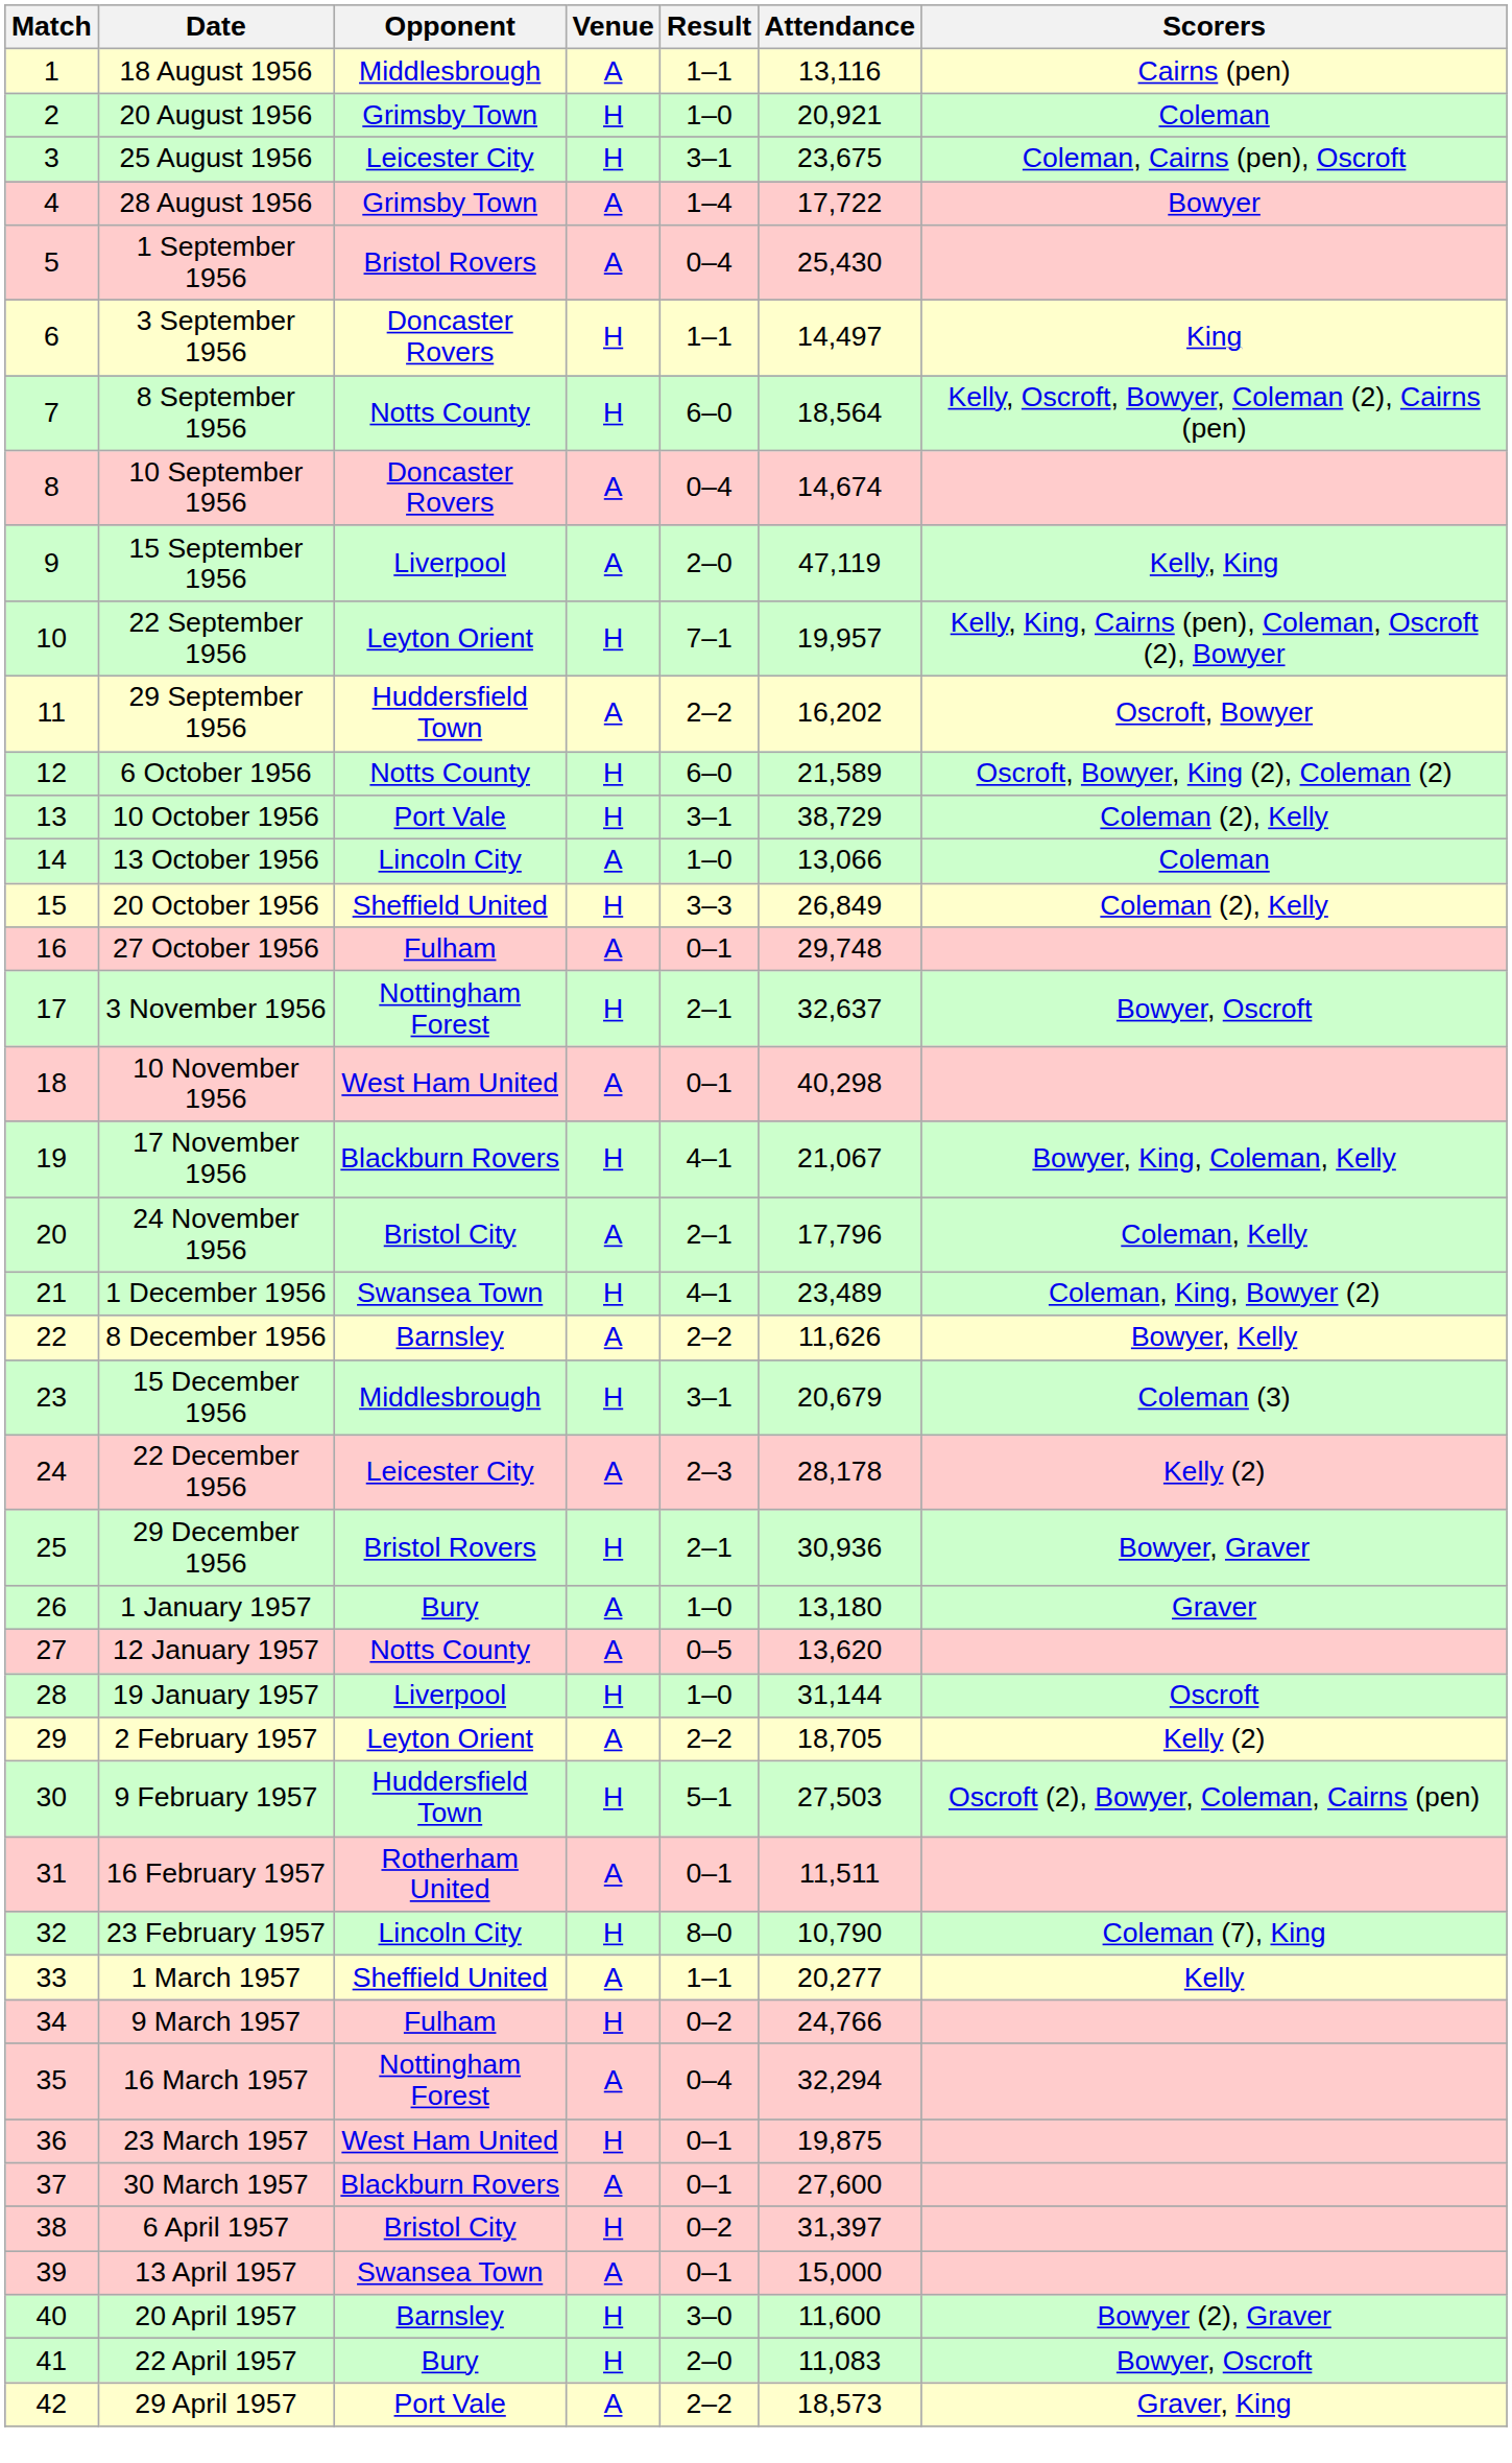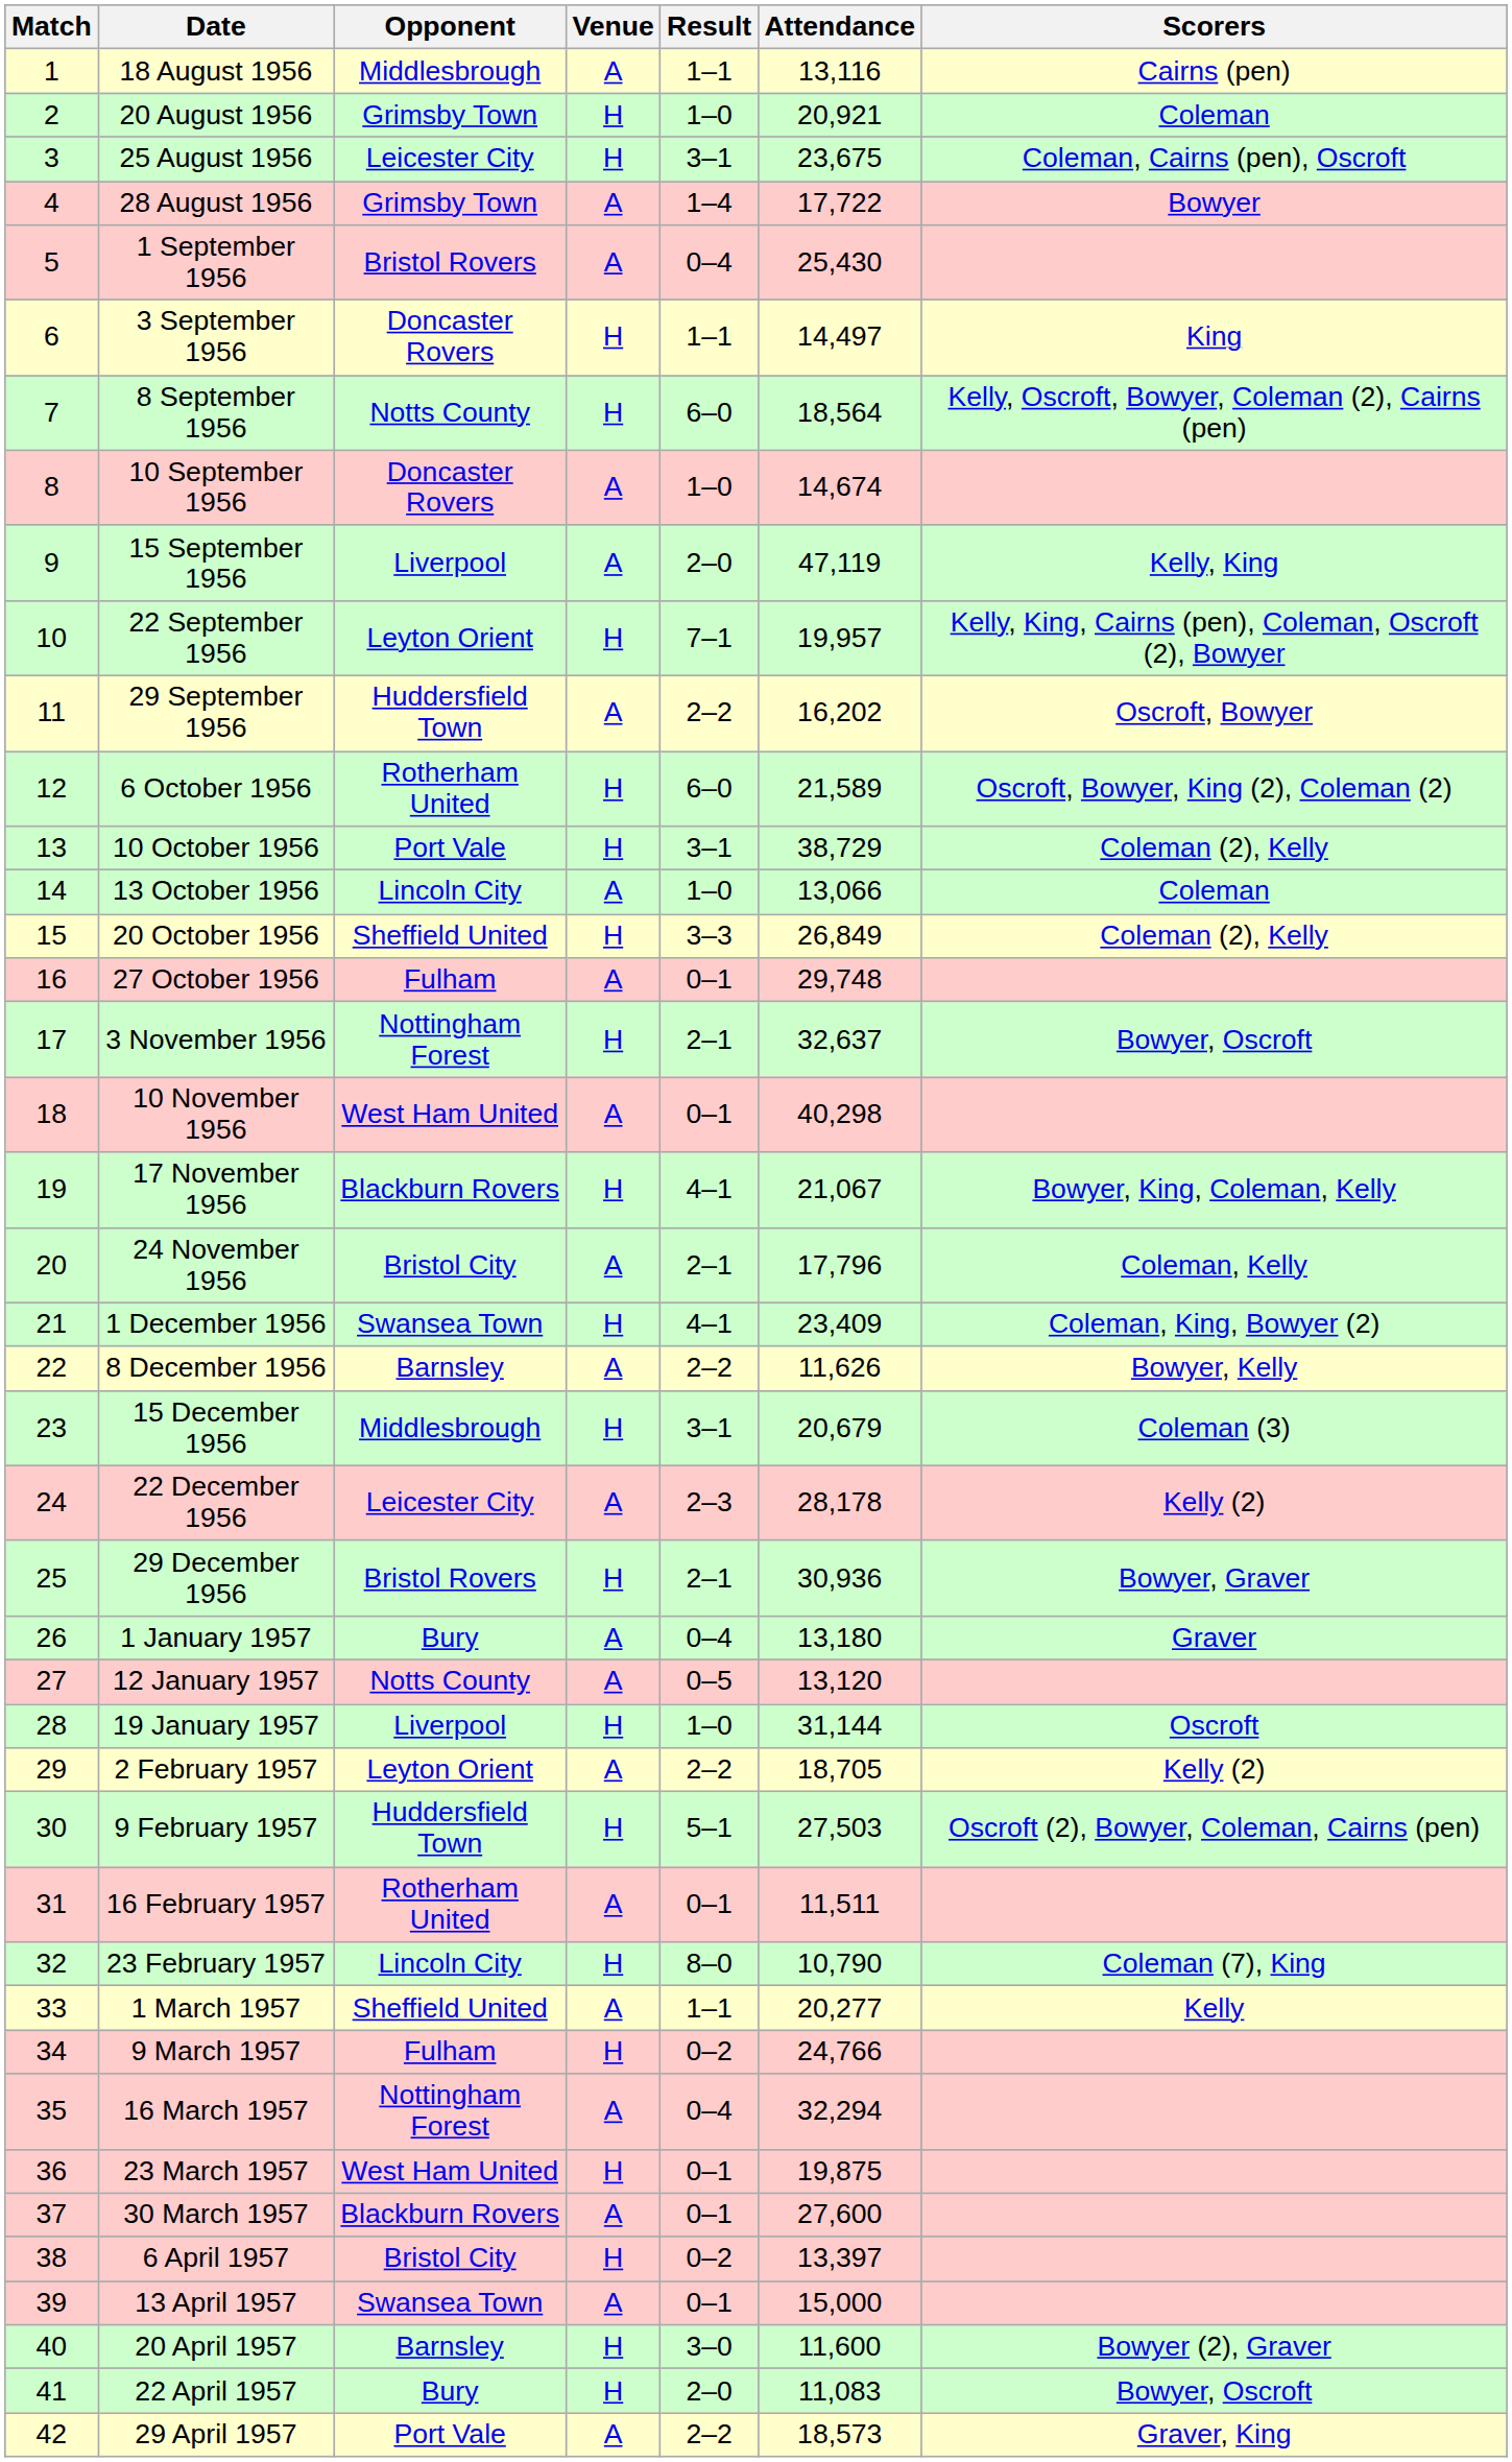10 September 1956 | Result: 0–4 -> 1–0
6 October 1956 | Opponent: Notts County -> Rotherham United
1 December 1956 | Attendance: 23,489 -> 23,409
1 January 1957 | Result: 1–0 -> 0–4
12 January 1957 | Attendance: 13,620 -> 13,120
6 April 1957 | Attendance: 31,397 -> 13,397
